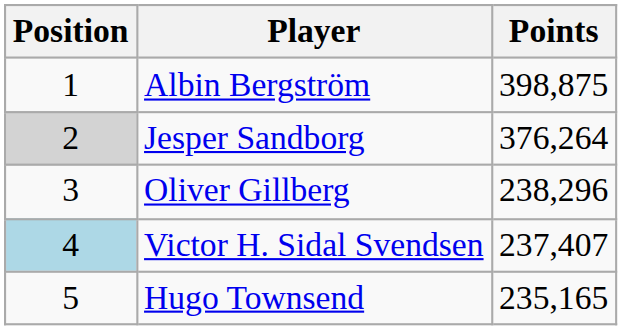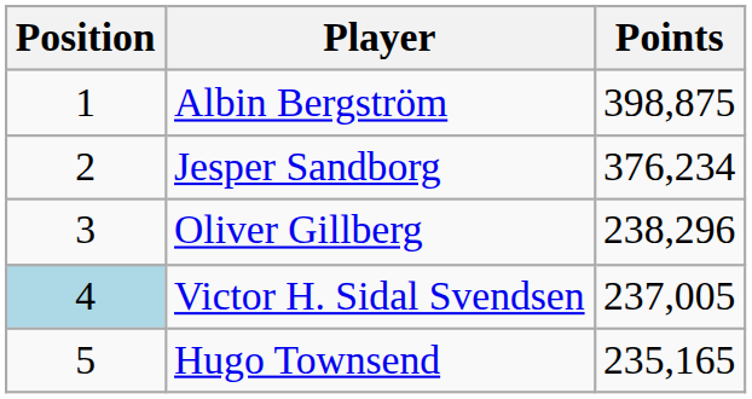Jesper Sandborg | Position: lightgrey background -> no background
Jesper Sandborg | Points: 376,264 -> 376,234
Victor H. Sidal Svendsen | Points: 237,407 -> 237,005
